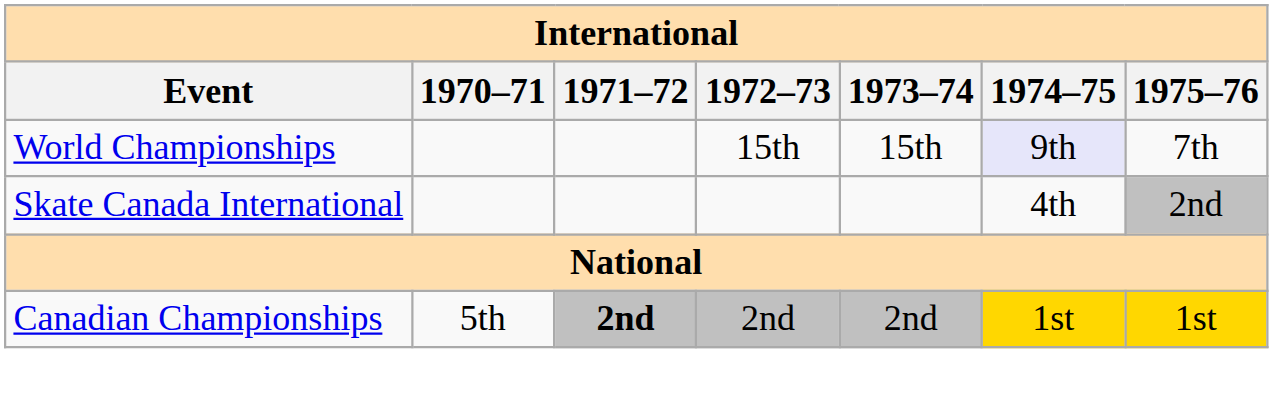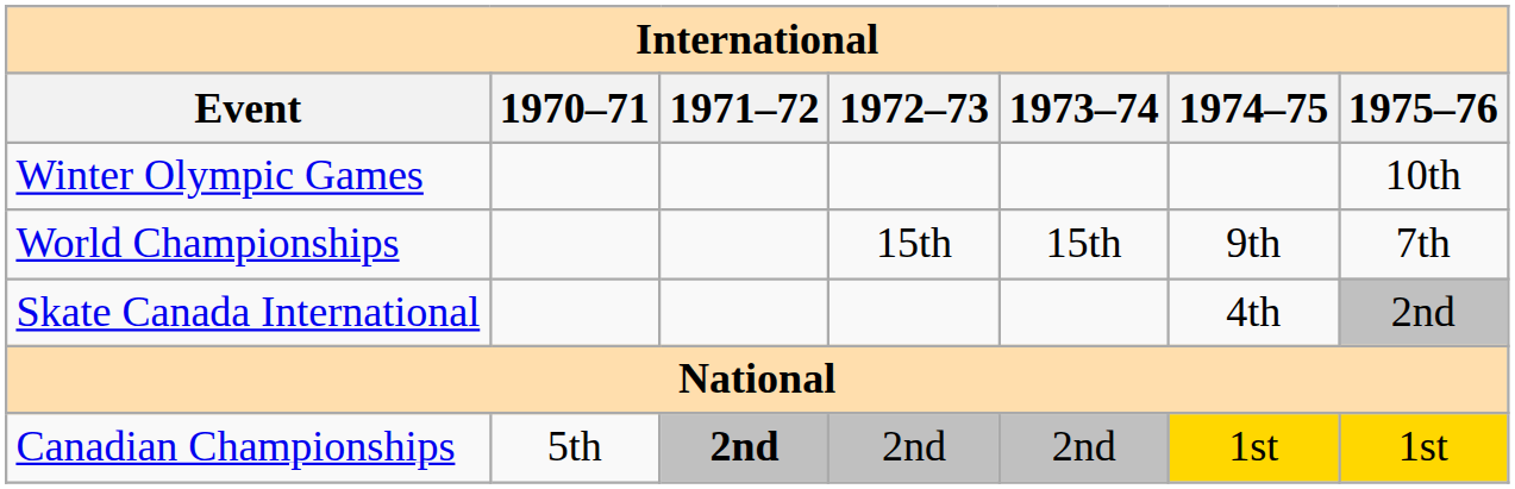+ row: Winter Olympic Games | 10th
World Championships | 1974–75: lavender background -> no background
